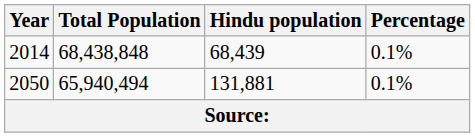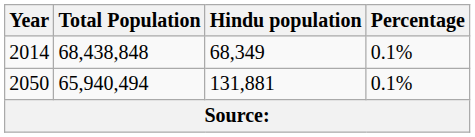2014 | Hindu population: 68,439 -> 68,349
